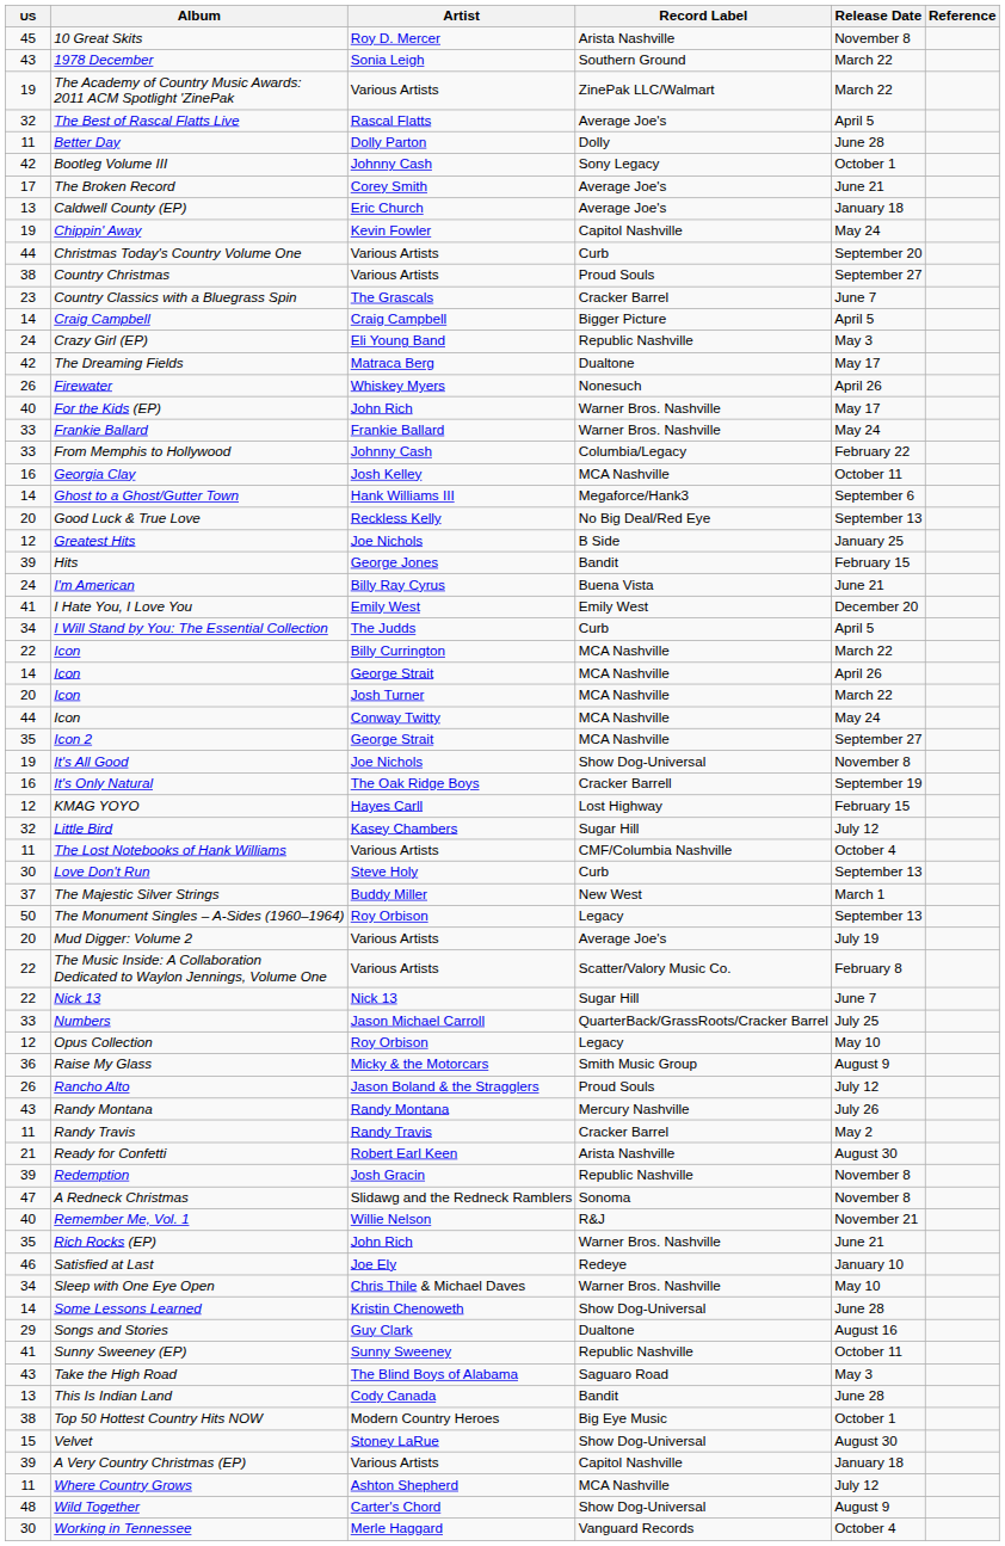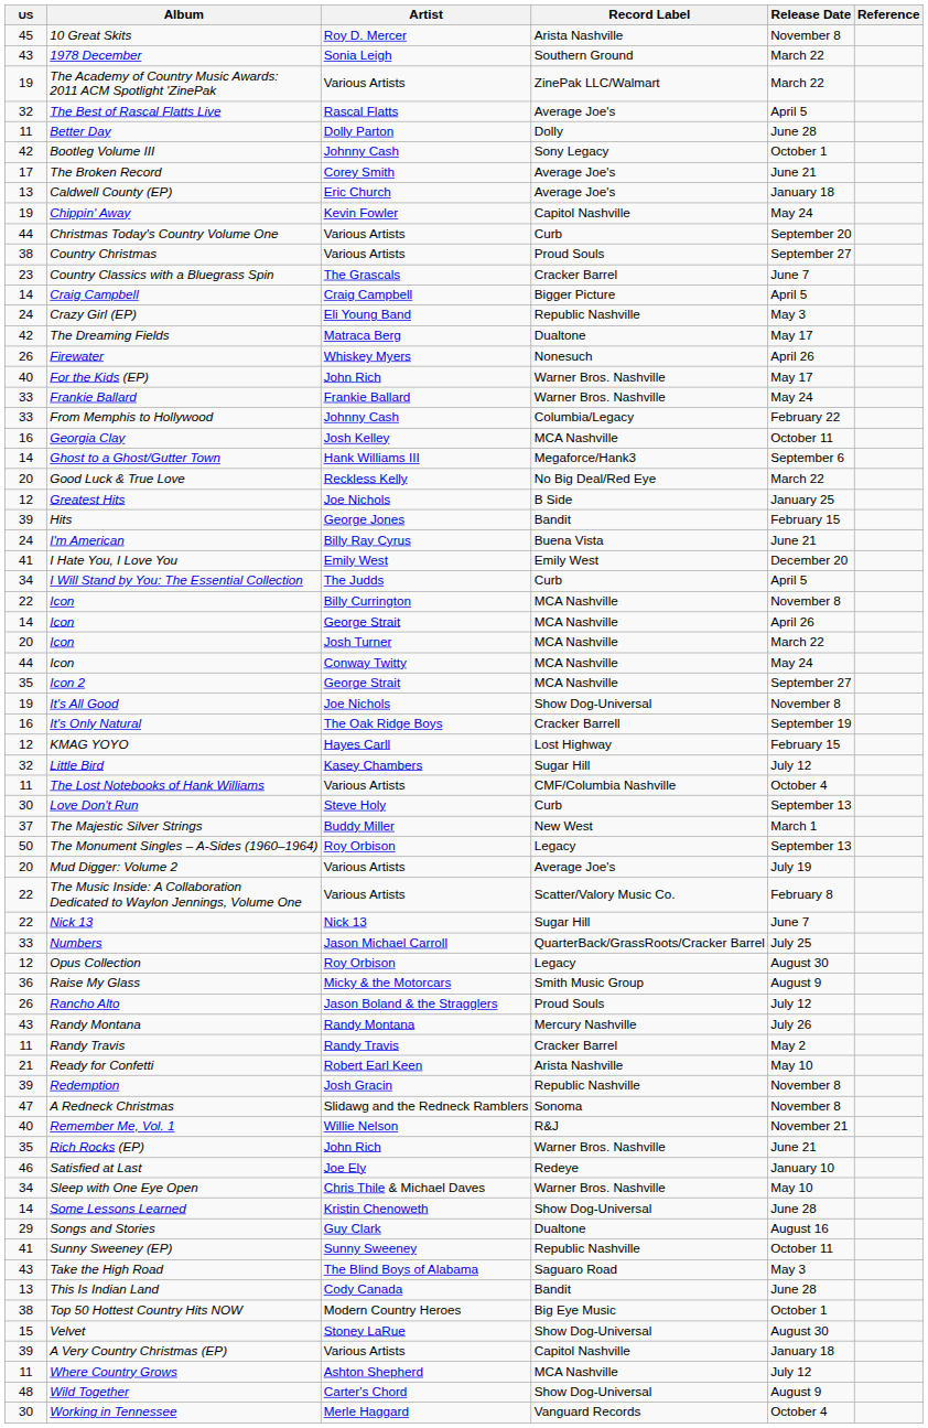Good Luck & True Love | Release Date: September 13 -> March 22
Icon / Billy Currington | Release Date: March 22 -> November 8
Opus Collection | Release Date: May 10 -> August 30
Ready for Confetti | Release Date: August 30 -> May 10
